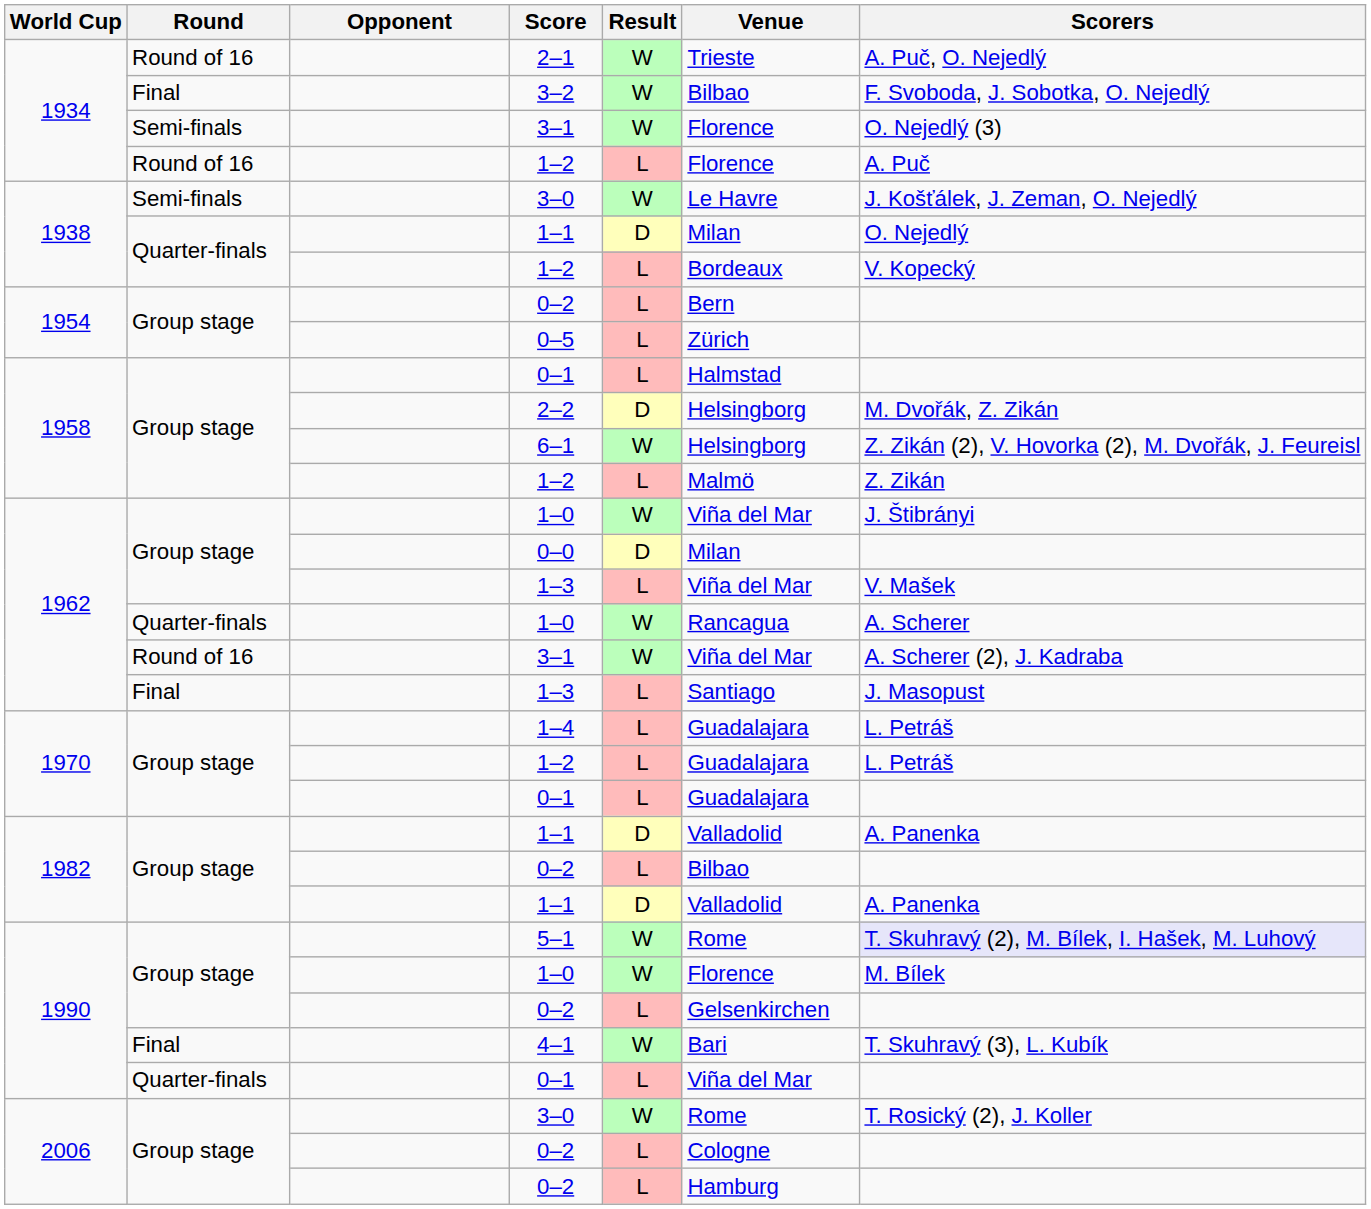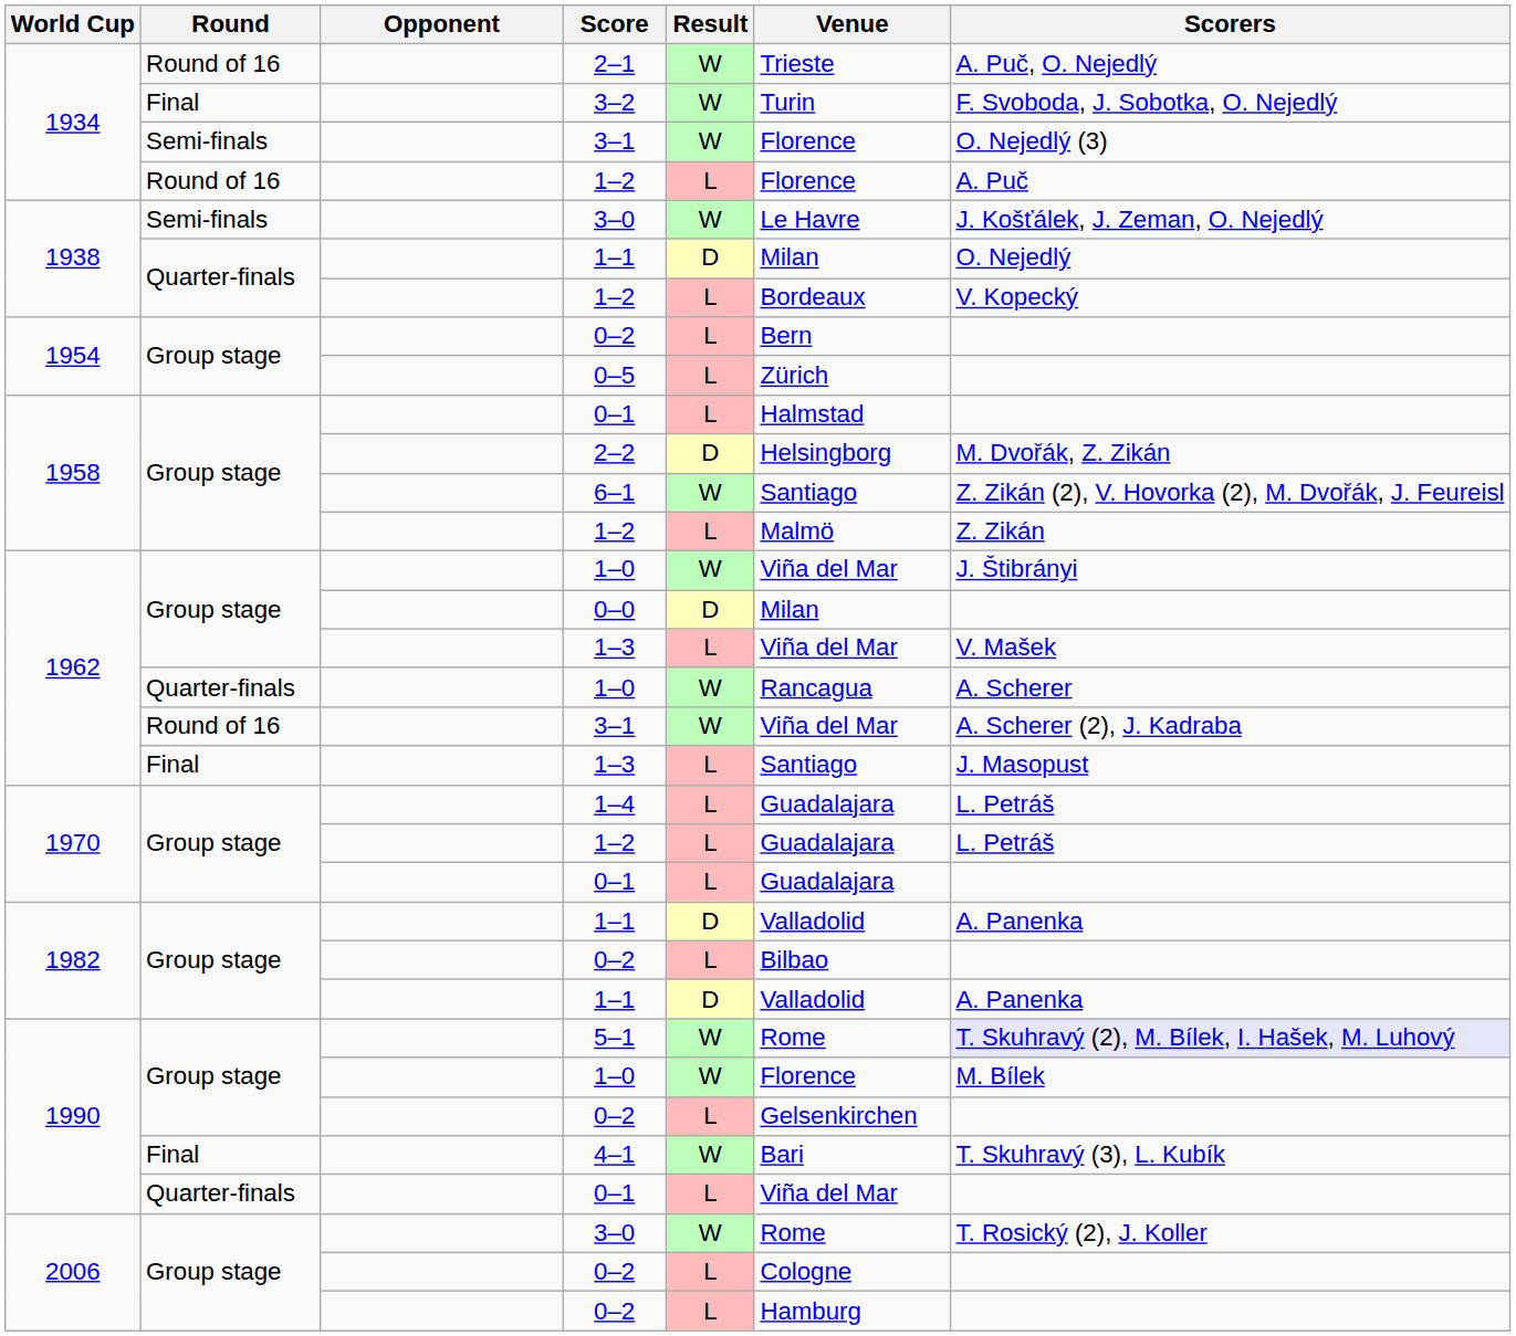3–2 | Venue: Bilbao -> Turin
6–1 | Venue: Helsingborg -> Santiago
